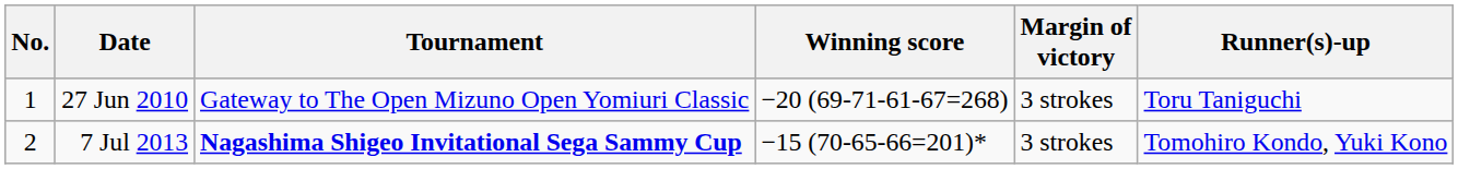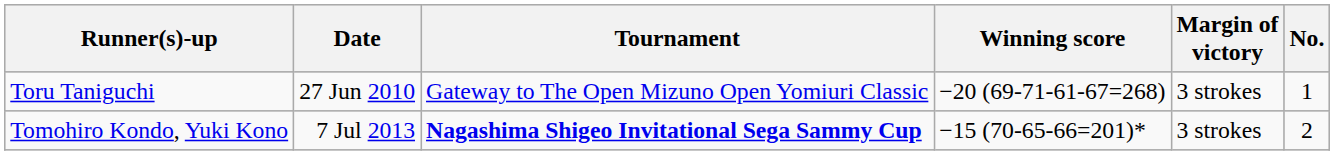columns swapped: No. <-> Runner(s)-up
